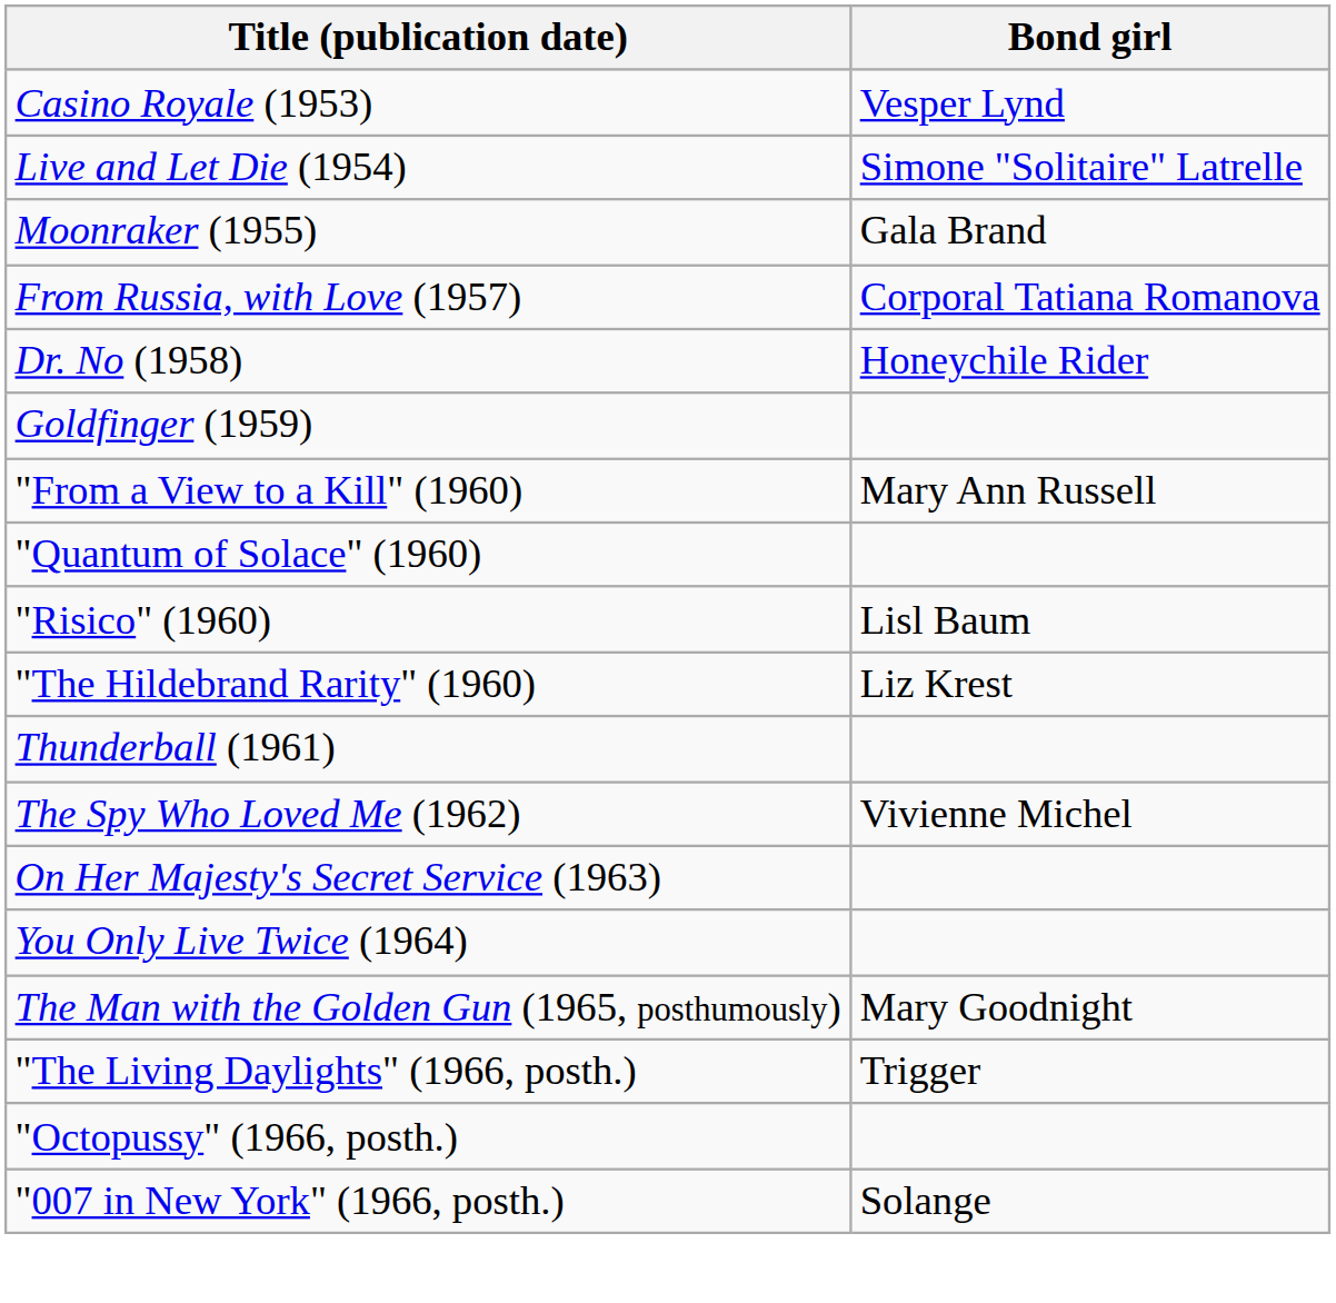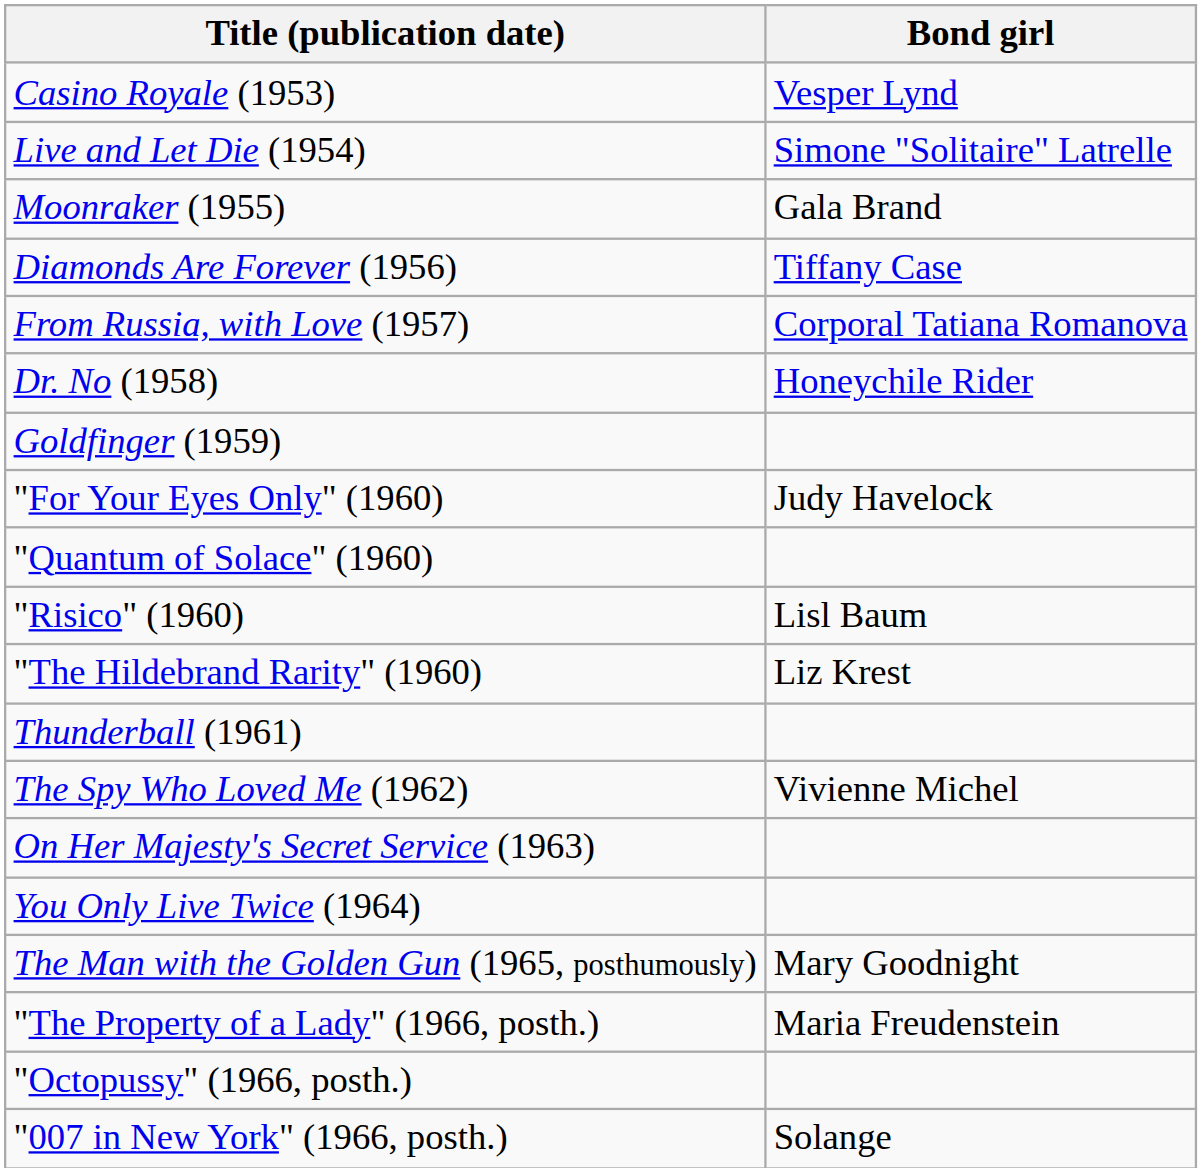+ row: Diamonds Are Forever (1956) | Tiffany Case
- row: "From a View to a Kill" (1960) | Mary Ann Russell
+ row: "For Your Eyes Only" (1960) | Judy Havelock
- row: "The Living Daylights" (1966, posth.) | Trigger
+ row: "The Property of a Lady" (1966, posth.) | Maria Freudenstein
